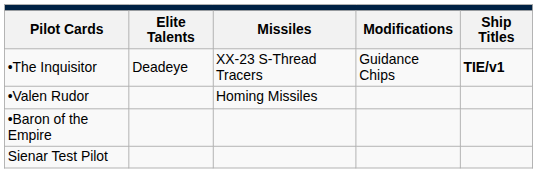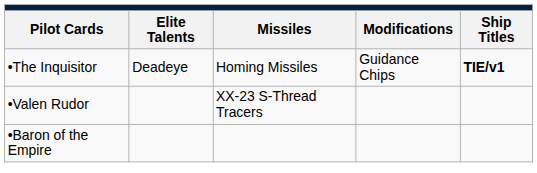•The Inquisitor | column 3: XX-23 S-Thread Tracers -> Homing Missiles
•Valen Rudor | column 3: Homing Missiles -> XX-23 S-Thread Tracers
- row: Sienar Test Pilot
